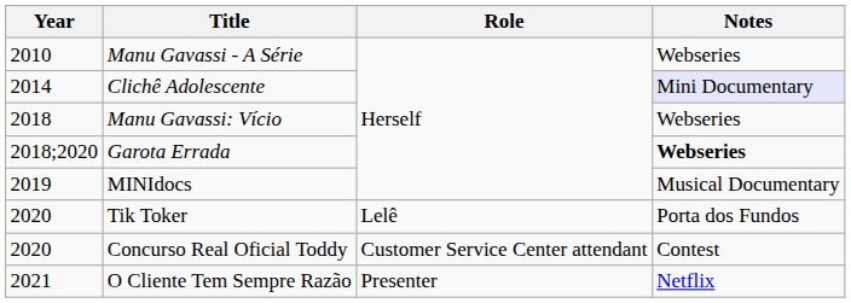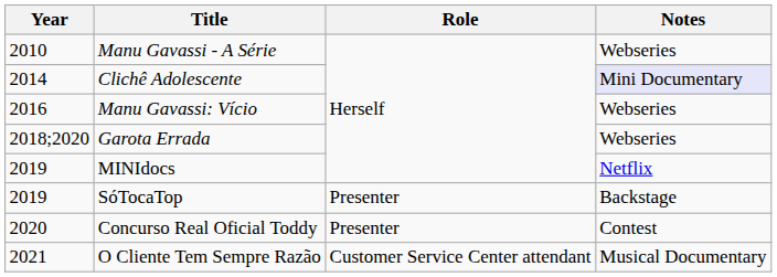Manu Gavassi: Vício | Year: 2018 -> 2016
Garota Errada | Notes: bold -> normal
MINIdocs | Notes: Musical Documentary -> Netflix
+ row: 2019 | SóTocaTop | Presenter | Backstage
- row: 2020 | Tik Toker | Lelê | Porta dos Fundos
Concurso Real Oficial Toddy | Role: Customer Service Center attendant -> Presenter
O Cliente Tem Sempre Razão | Role: Presenter -> Customer Service Center attendant
O Cliente Tem Sempre Razão | Notes: Netflix -> Musical Documentary
